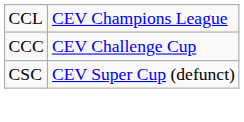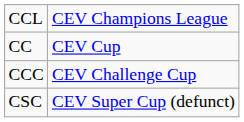+ row: CC | CEV Cup
